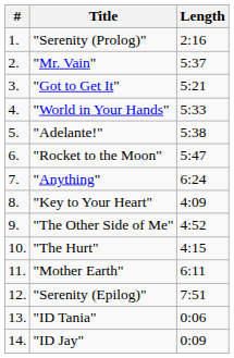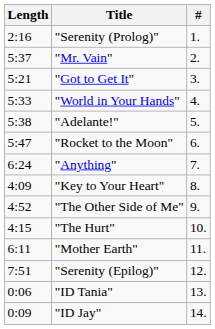columns swapped: # <-> Length
